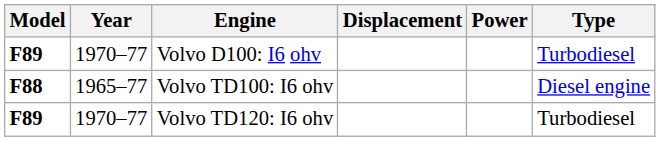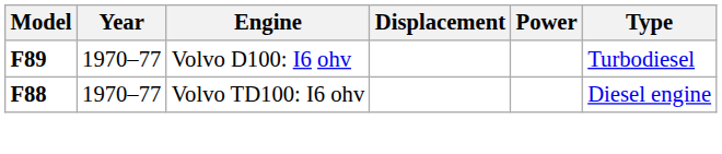Volvo TD100: I6 ohv | Year: 1965–77 -> 1970–77
- row: F89 | 1970–77 | Volvo TD120: I6 ohv | Turbodiesel
